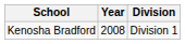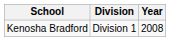columns swapped: Year <-> Division
